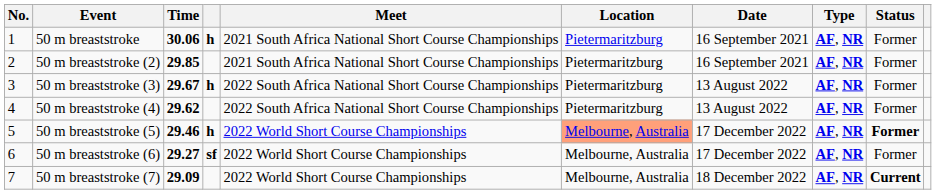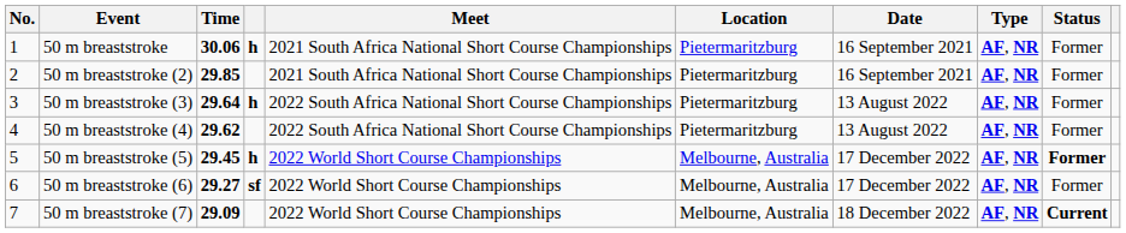50 m breaststroke (3) | Time: 29.67 -> 29.64
50 m breaststroke (5) | Time: 29.46 -> 29.45
50 m breaststroke (5) | Location: lightsalmon background -> no background
